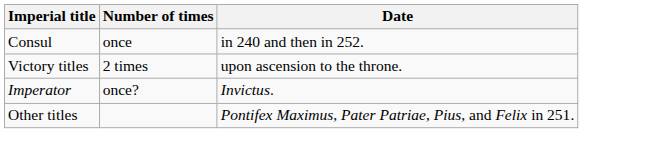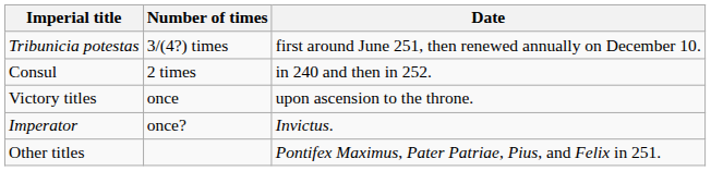+ row: Tribunicia potestas | 3/(4?) times | first around June 251, then renewed annually on December 10.
Consul | Number of times: once -> 2 times
Victory titles | Number of times: 2 times -> once
